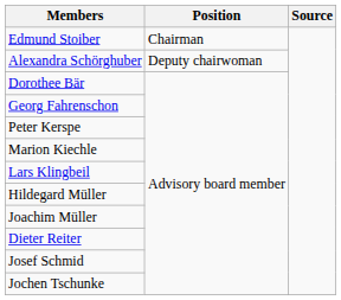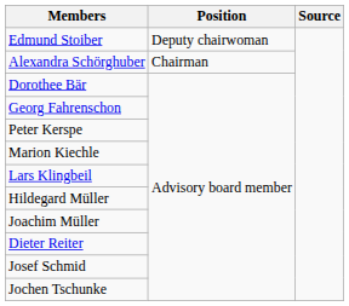Edmund Stoiber | Position: Chairman -> Deputy chairwoman
Alexandra Schörghuber | Position: Deputy chairwoman -> Chairman
